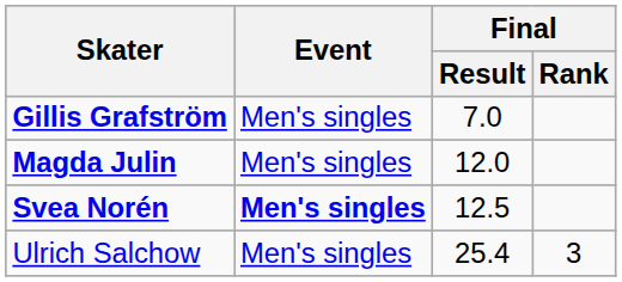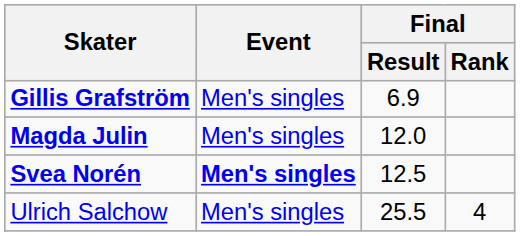Gillis Grafström | Final / Result: 7.0 -> 6.9
Ulrich Salchow | Final / Result: 25.4 -> 25.5
Ulrich Salchow | Final / Rank: 3 -> 4
